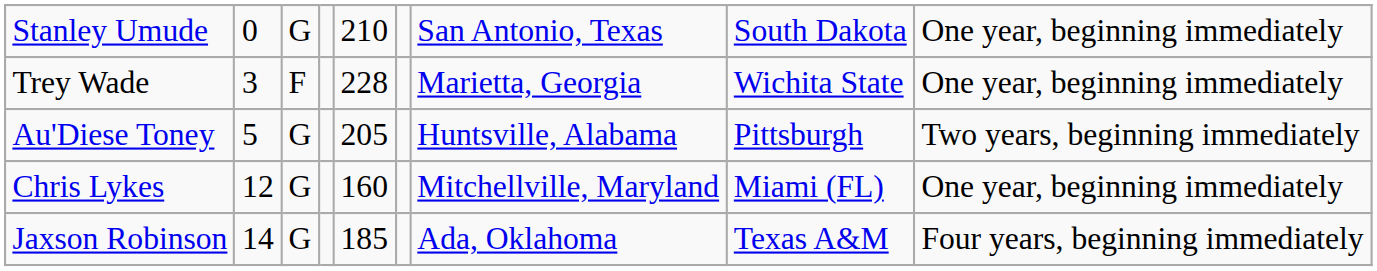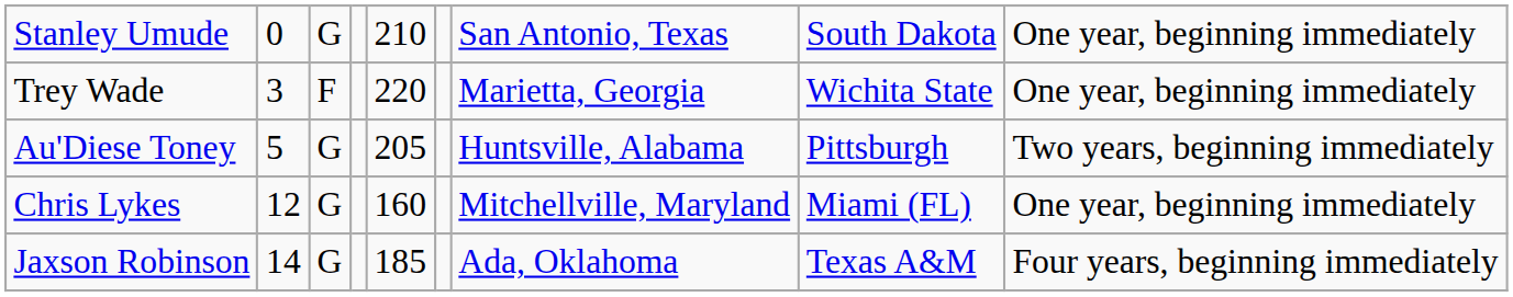Trey Wade | column 5: 228 -> 220
